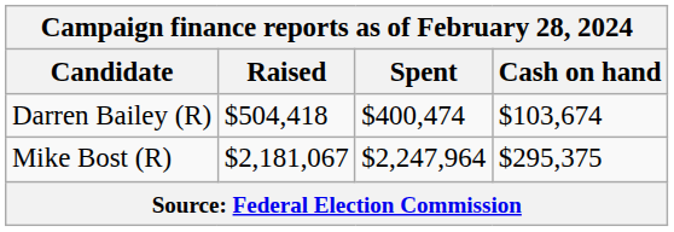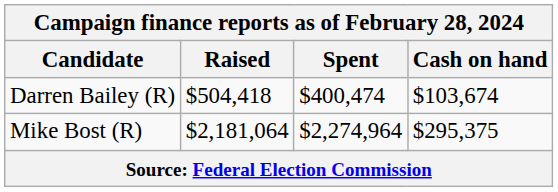Mike Bost (R) | Raised: $2,181,067 -> $2,181,064
Mike Bost (R) | Spent: $2,247,964 -> $2,274,964
